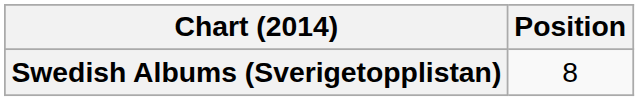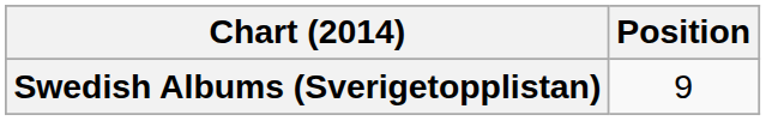Swedish Albums (Sverigetopplistan) | Position: 8 -> 9
